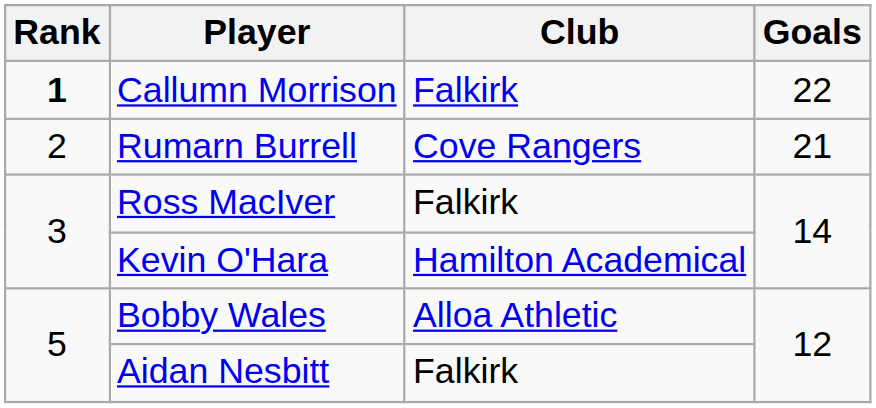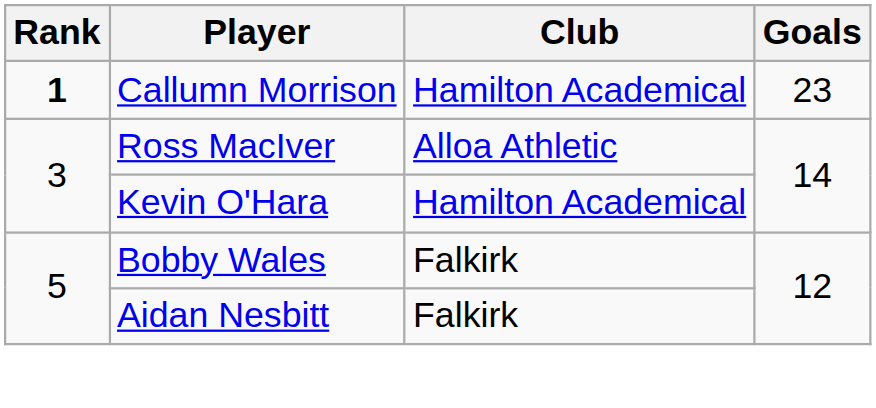Callumn Morrison | Club: Falkirk -> Hamilton Academical
Callumn Morrison | Goals: 22 -> 23
- row: 2 | Rumarn Burrell | Cove Rangers | 21
Ross MacIver | Club: Falkirk -> Alloa Athletic
Bobby Wales | Club: Alloa Athletic -> Falkirk
